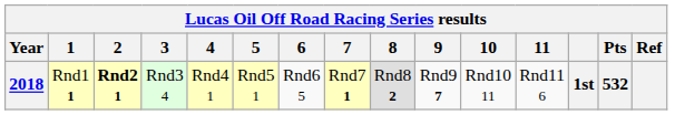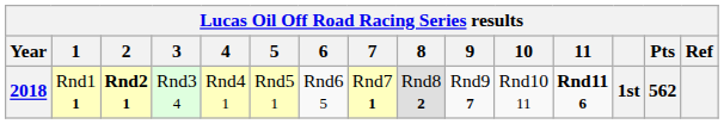2018 | 11: normal -> bold
2018 | Pts: 532 -> 562
